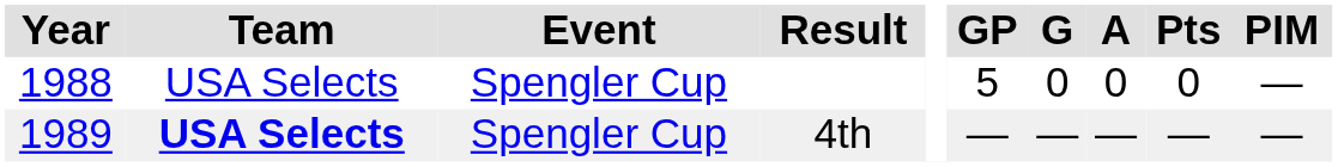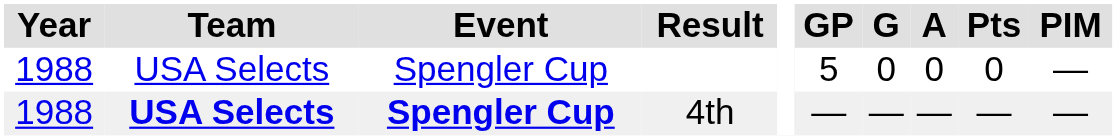4th | Year: 1989 -> 1988
4th | Event: normal -> bold
